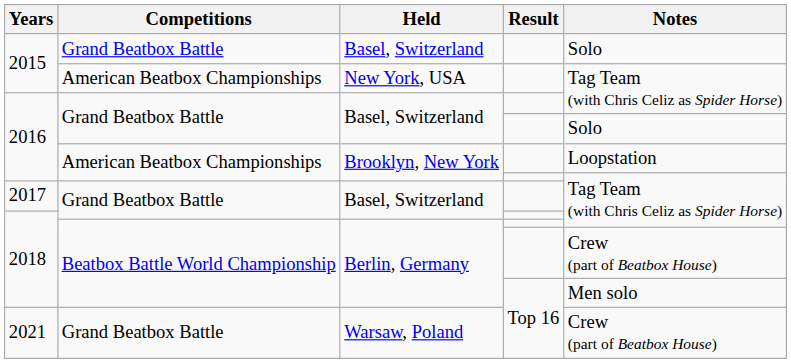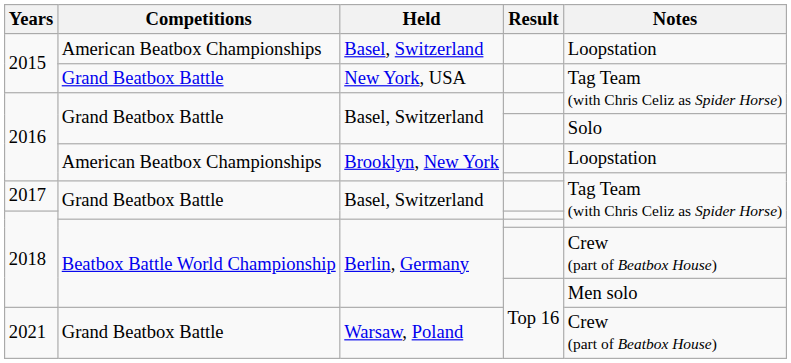2015 / Basel, Switzerland | Competitions: Grand Beatbox Battle -> American Beatbox Championships
2015 / Basel, Switzerland | Notes: Solo -> Loopstation
2015 / New York, USA | Competitions: American Beatbox Championships -> Grand Beatbox Battle
